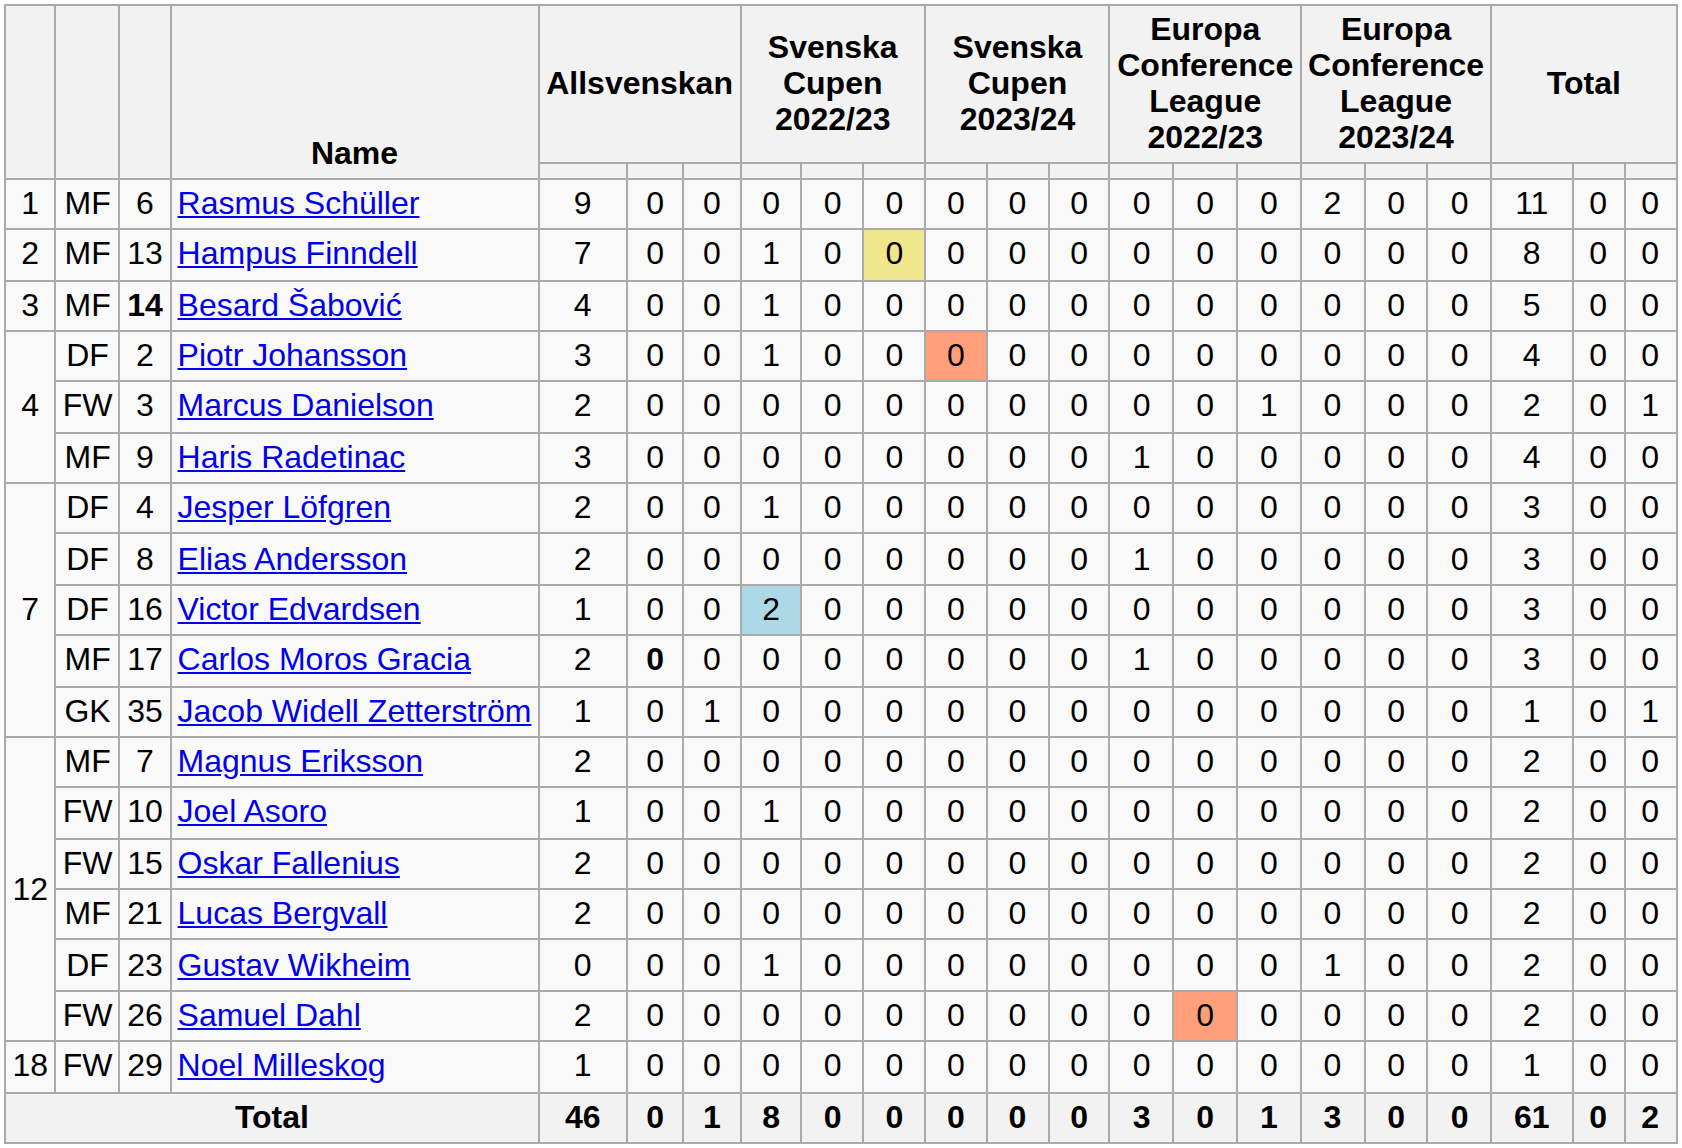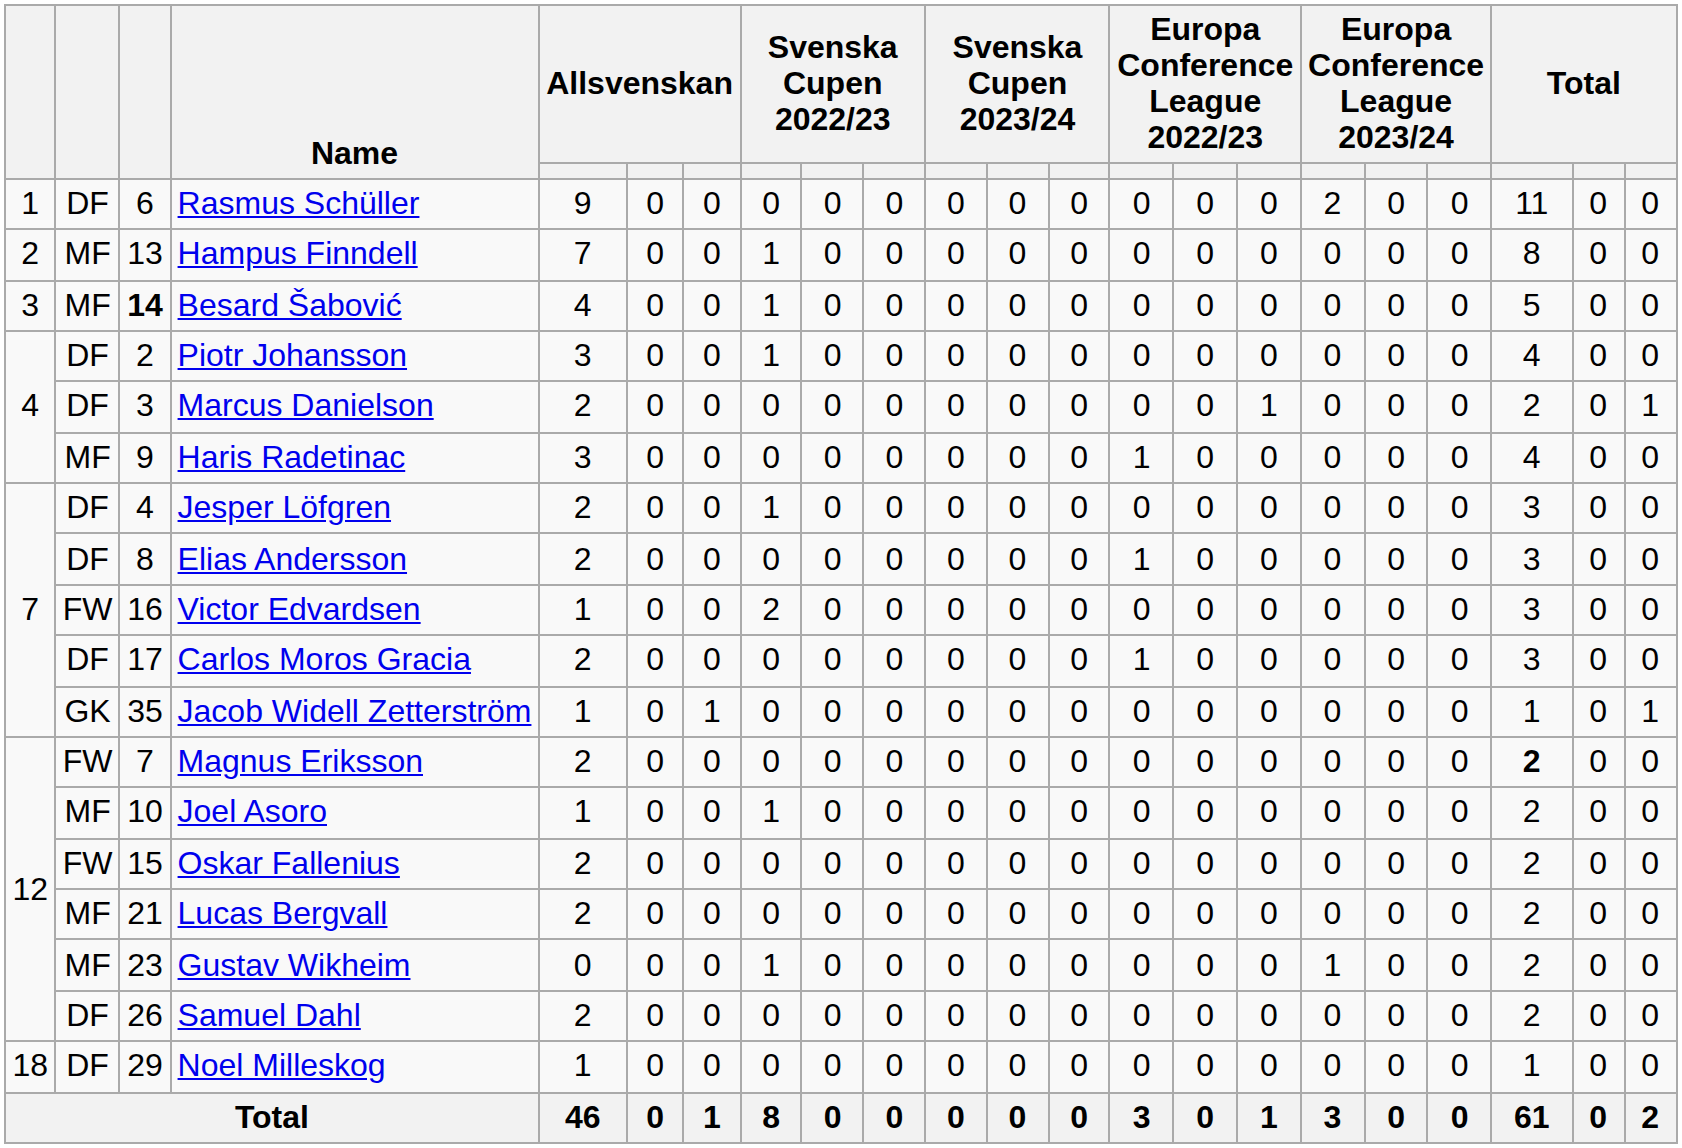Rasmus Schüller | column 2: MF -> DF
Hampus Finndell | column 10: khaki background -> no background
Piotr Johansson | column 11: lightsalmon background -> no background
Marcus Danielson | column 2: FW -> DF
Victor Edvardsen | column 2: DF -> FW
Victor Edvardsen | column 8: lightblue background -> no background
Carlos Moros Gracia | column 2: MF -> DF
Carlos Moros Gracia | column 6: bold -> normal
Magnus Eriksson | column 2: MF -> FW
Magnus Eriksson | column 20: normal -> bold
Joel Asoro | column 2: FW -> MF
Gustav Wikheim | column 2: DF -> MF
Samuel Dahl | column 2: FW -> DF
Samuel Dahl | column 15: lightsalmon background -> no background
Noel Milleskog | column 2: FW -> DF
